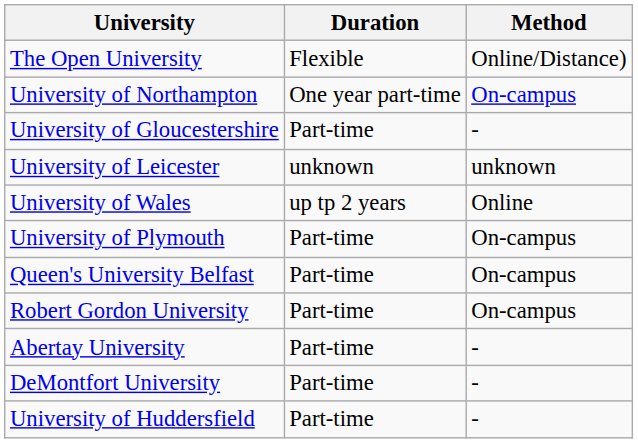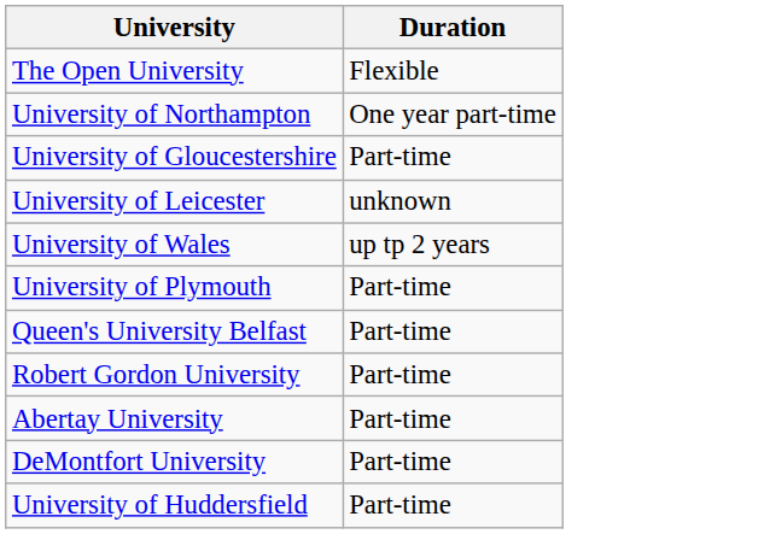- column: Method | Online/Distance) | On-campus | - | unknown | Online | On-campus | On-campus | On-campus | - | - | -
